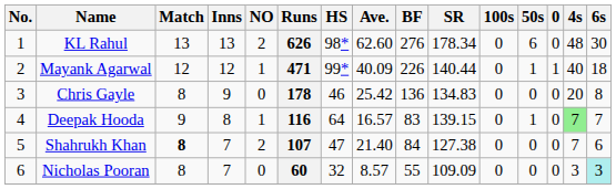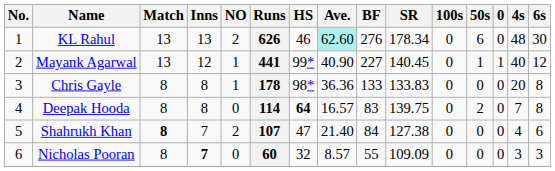KL Rahul | HS: 98* -> 46
KL Rahul | Ave.: no background -> paleturquoise background
Mayank Agarwal | Match: 12 -> 13
Mayank Agarwal | Runs: 471 -> 441
Mayank Agarwal | Ave.: 40.09 -> 40.90
Mayank Agarwal | BF: 226 -> 227
Mayank Agarwal | SR: 140.44 -> 140.45
Mayank Agarwal | 6s: 18 -> 12
Chris Gayle | Inns: 9 -> 8
Chris Gayle | NO: 0 -> 1
Chris Gayle | HS: 46 -> 98*
Chris Gayle | Ave.: 25.42 -> 36.36
Chris Gayle | BF: 136 -> 133
Chris Gayle | SR: 134.83 -> 133.83
Deepak Hooda | Match: 9 -> 8
Deepak Hooda | NO: 1 -> 0
Deepak Hooda | Runs: 116 -> 114
Deepak Hooda | HS: normal -> bold
Deepak Hooda | SR: 139.15 -> 139.75
Deepak Hooda | 50s: 1 -> 2
Deepak Hooda | 4s: lightgreen background -> no background
Deepak Hooda | 6s: 7 -> 8
Shahrukh Khan | 4s: 7 -> 4
Nicholas Pooran | Inns: normal -> bold
Nicholas Pooran | 6s: paleturquoise background -> no background
